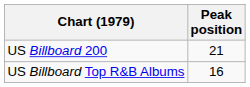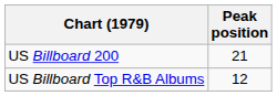US Billboard Top R&B Albums | Peak position: 16 -> 12
